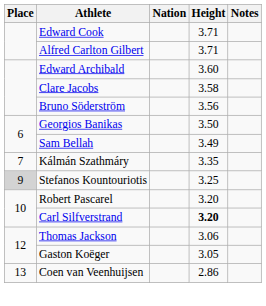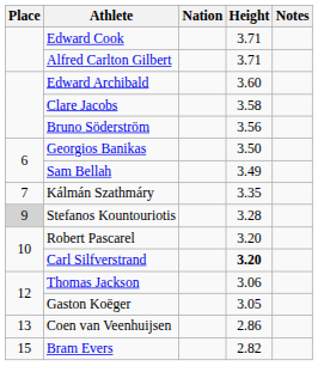Stefanos Kountouriotis | Height: 3.25 -> 3.28
+ row: 15 | Bram Evers | 2.82
